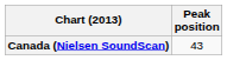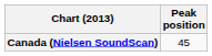Canada (Nielsen SoundScan) | Peak position: 43 -> 45
